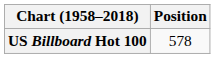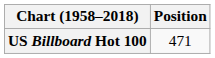US Billboard Hot 100 | Position: 578 -> 471
